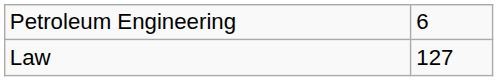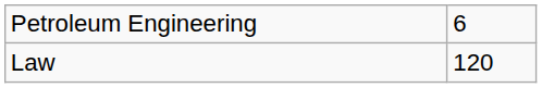Law | column 2: 127 -> 120
